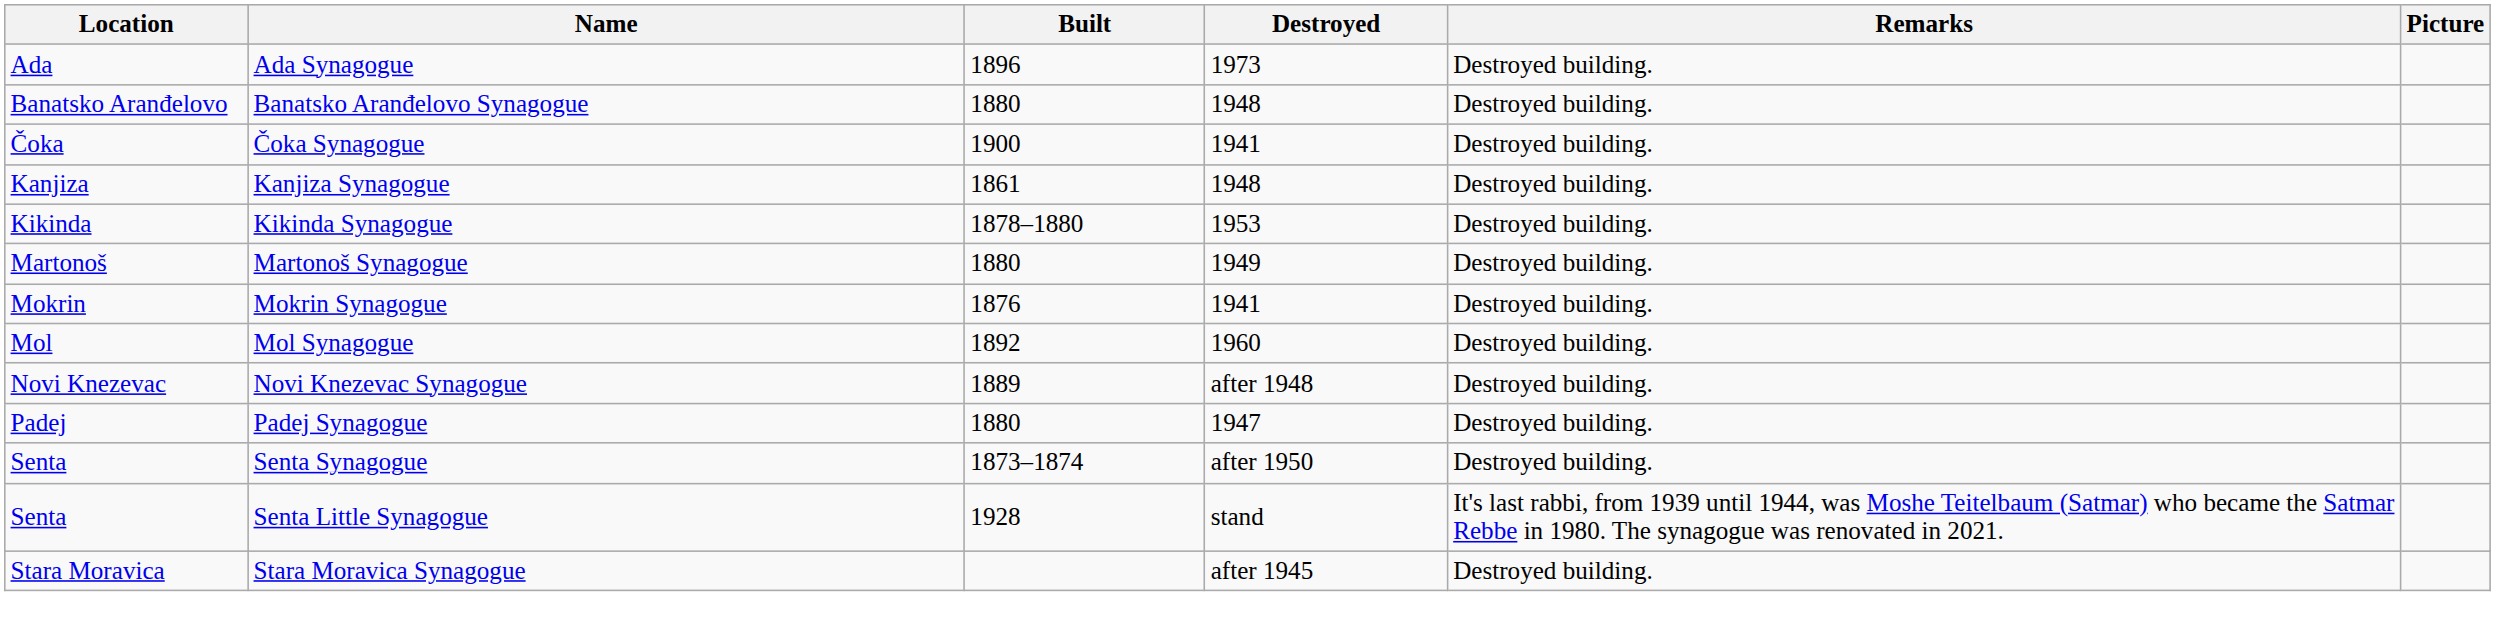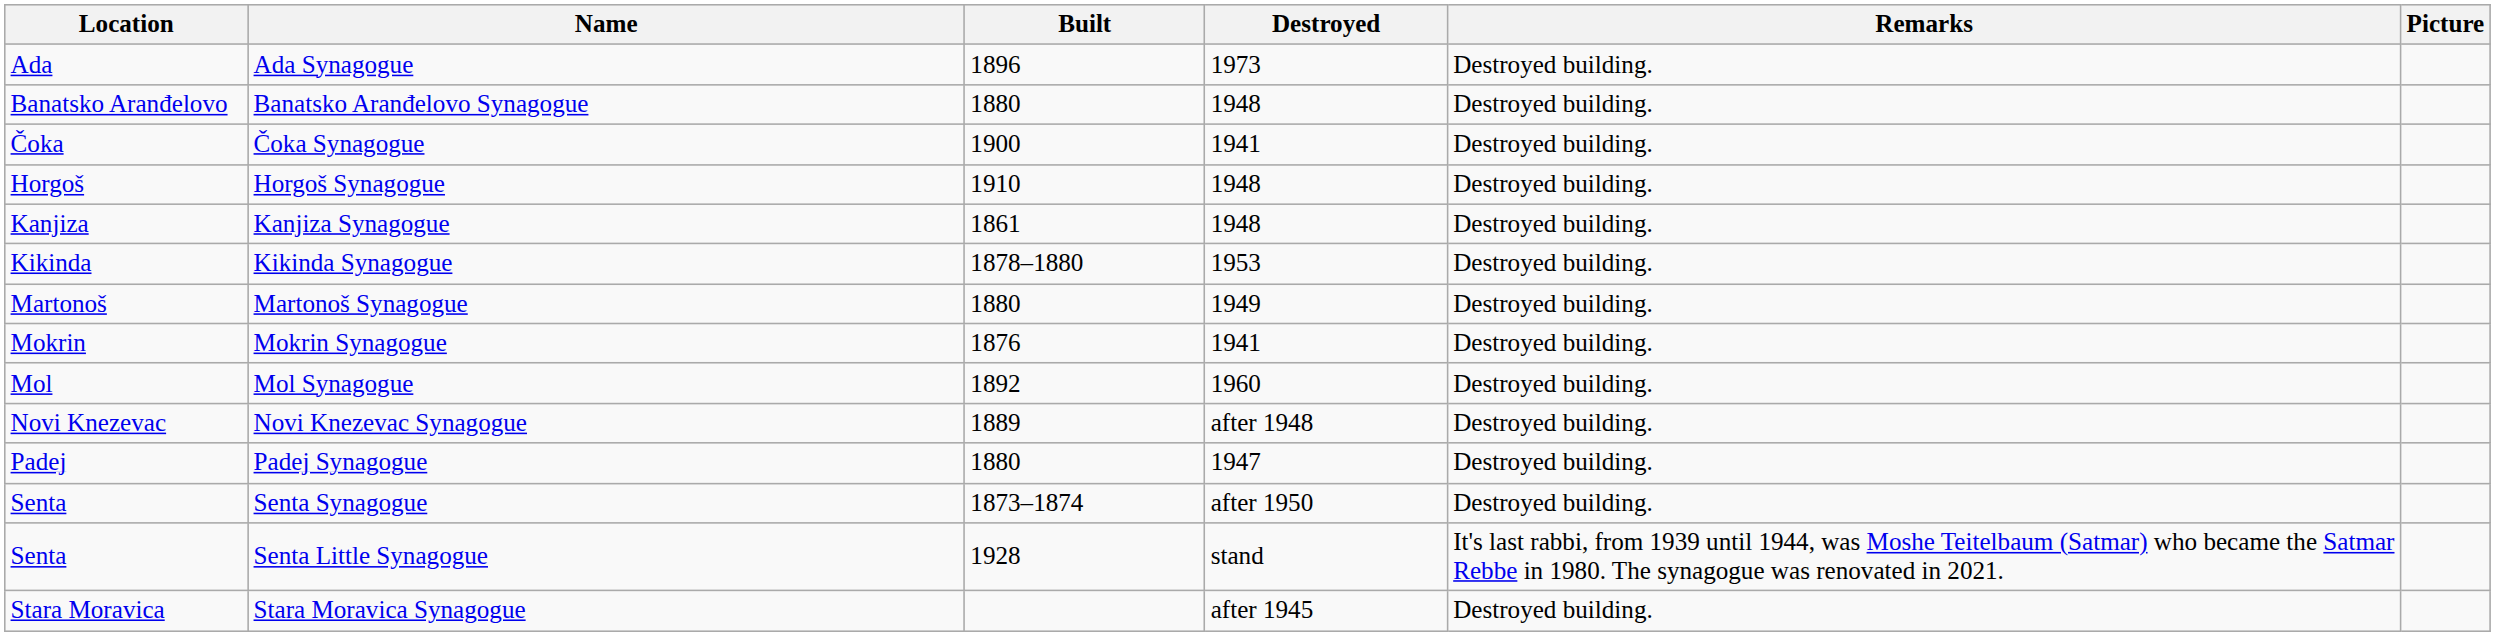+ row: Horgoš | Horgoš Synagogue | 1910 | 1948 | Destroyed building.
